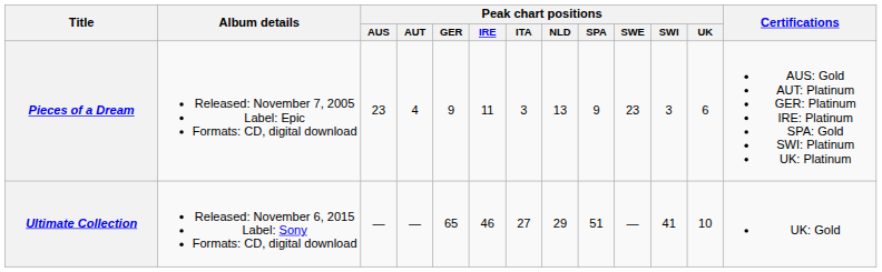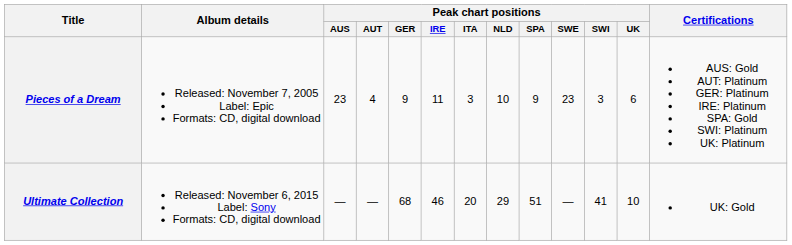Pieces of a Dream | Peak chart positions / NLD: 13 -> 10
Ultimate Collection | Peak chart positions / GER: 65 -> 68
Ultimate Collection | Peak chart positions / ITA: 27 -> 20
